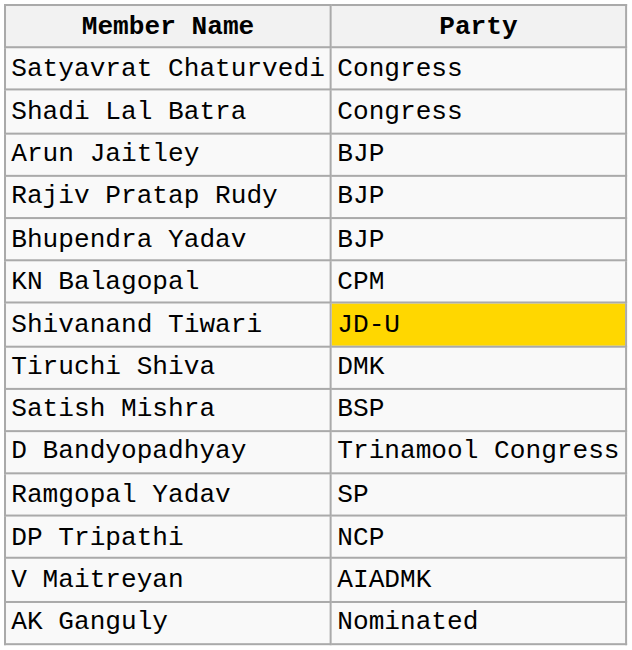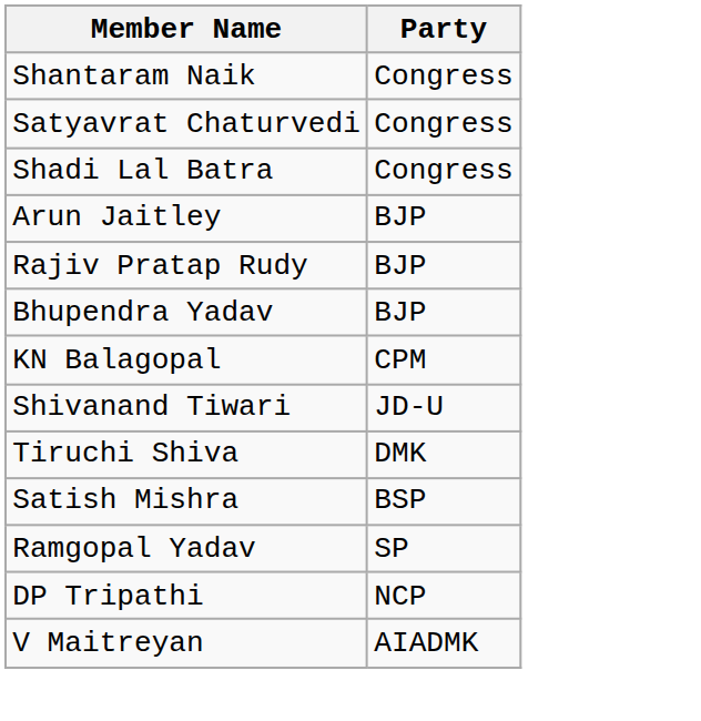+ row: Shantaram Naik | Congress
Shivanand Tiwari | Party: gold background -> no background
- row: D Bandyopadhyay | Trinamool Congress
- row: AK Ganguly | Nominated
